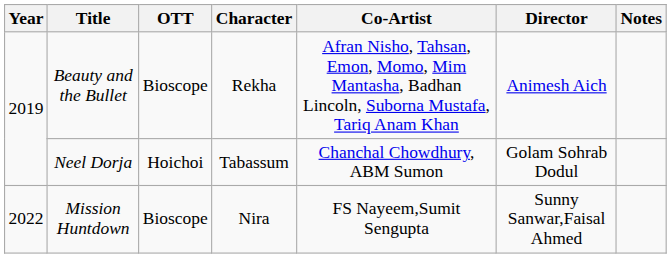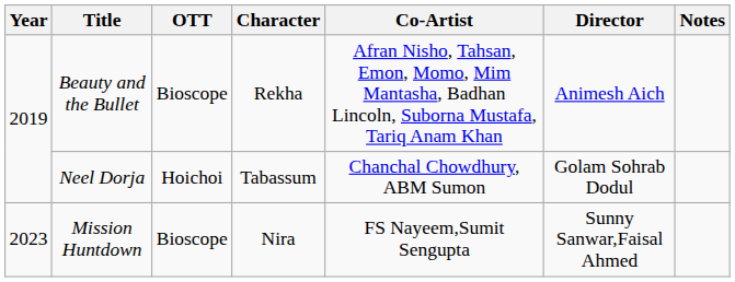Mission Huntdown | Year: 2022 -> 2023
